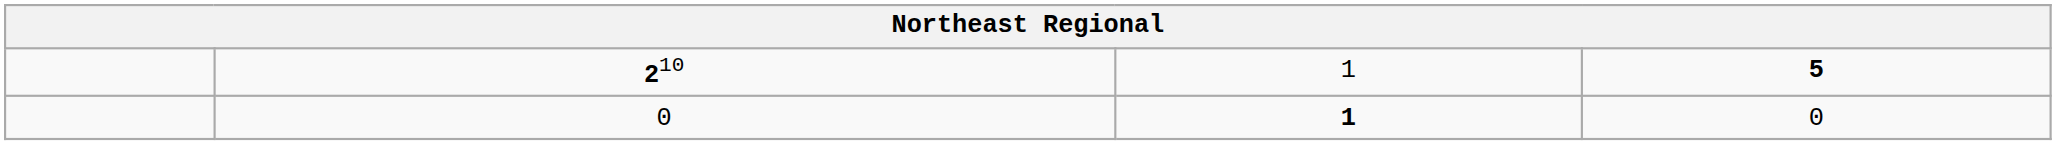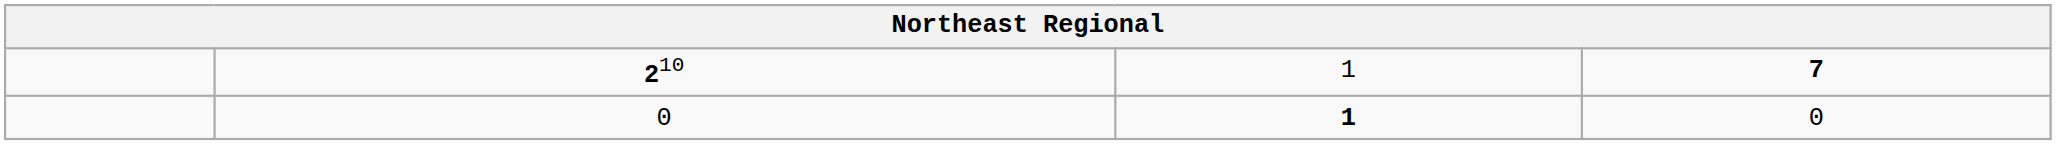210 | column 4: 5 -> 7
